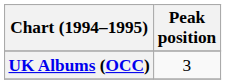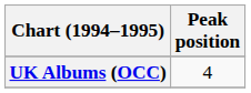UK Albums (OCC) | Peak position: 3 -> 4
